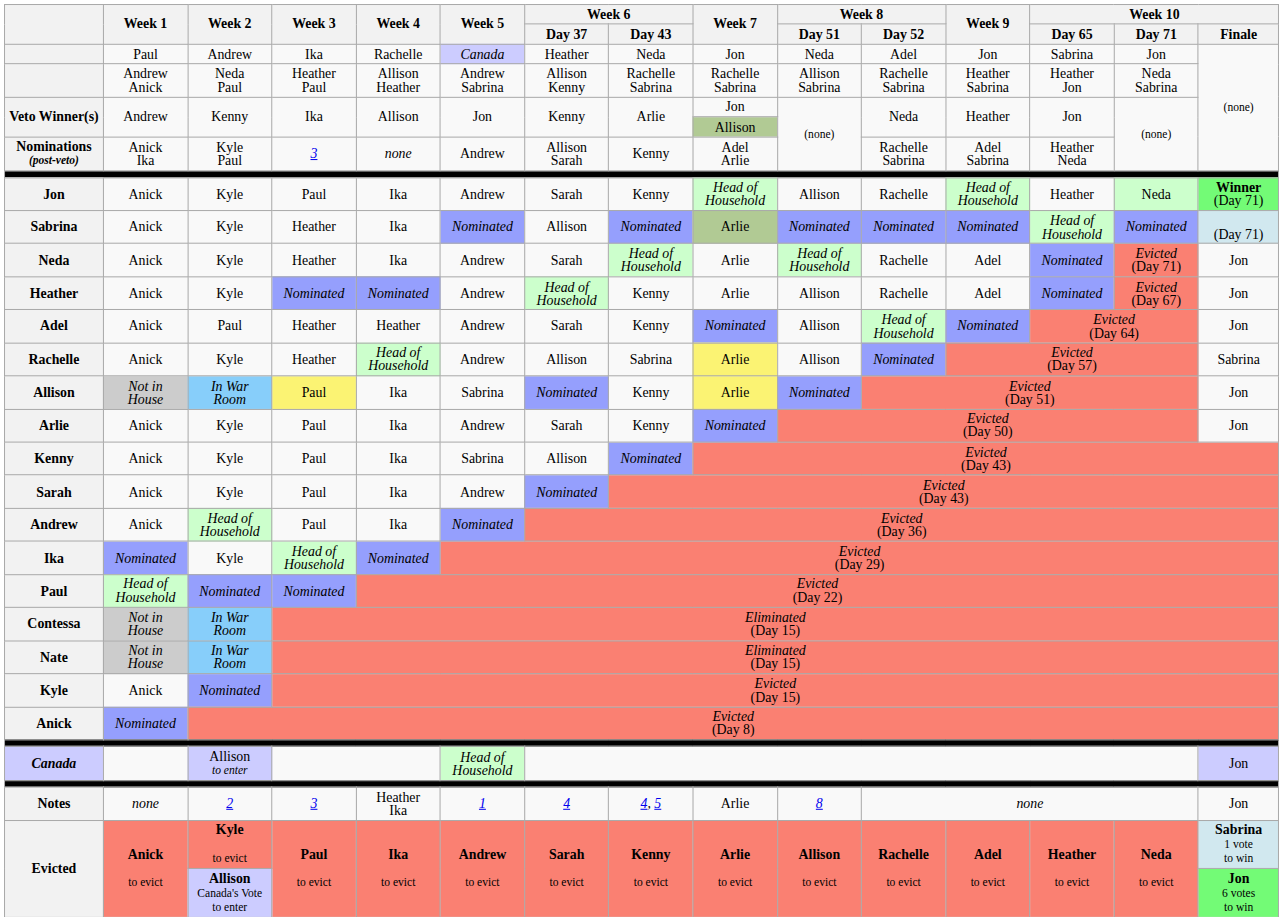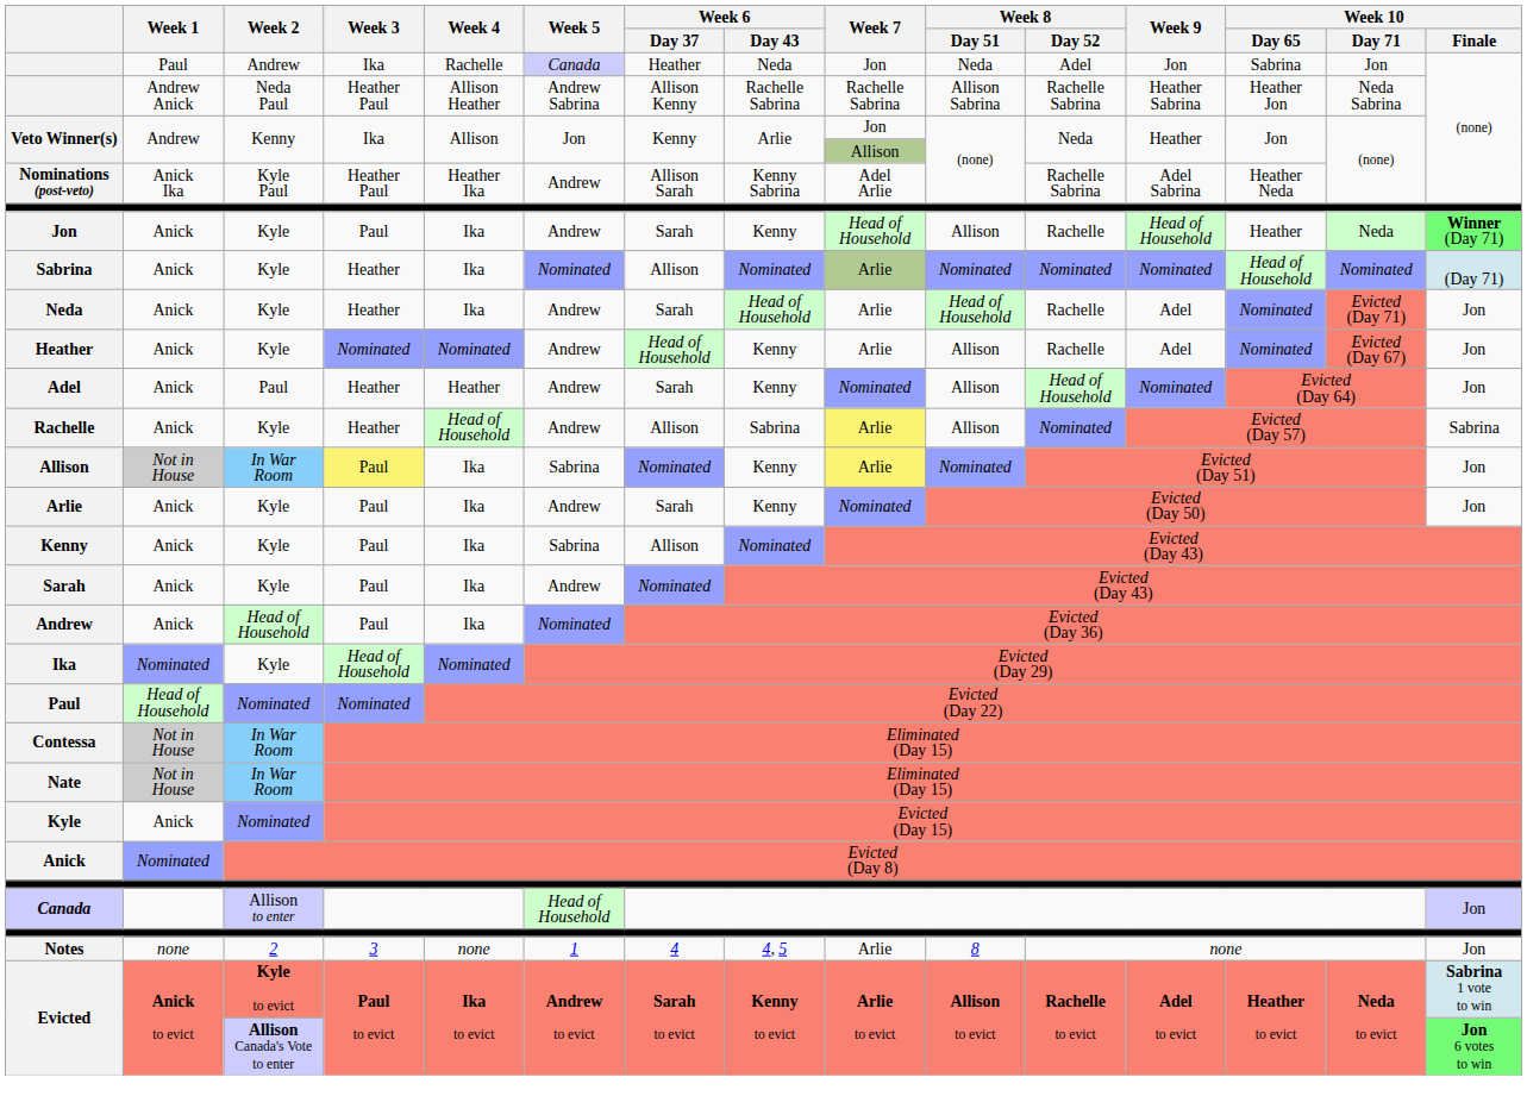Nominations (post-veto) | Week 3: 3 -> Heather Paul
Nominations (post-veto) | Week 4: none -> Heather Ika
Nominations (post-veto) | Week 6 / Day 43: Kenny -> Kenny Sabrina
Notes | Week 4: Heather Ika -> none
